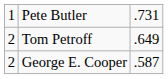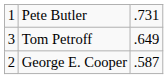Tom Petroff | column 1: 2 -> 3
